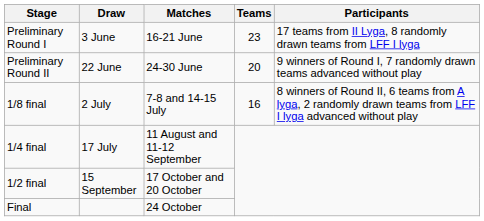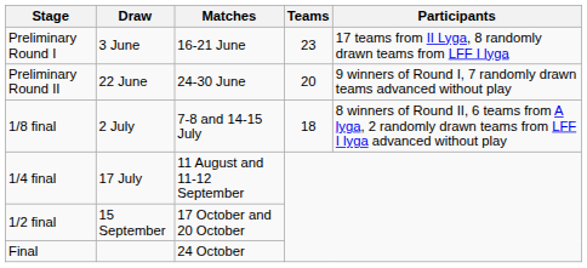1/8 final | Teams: 16 -> 18
